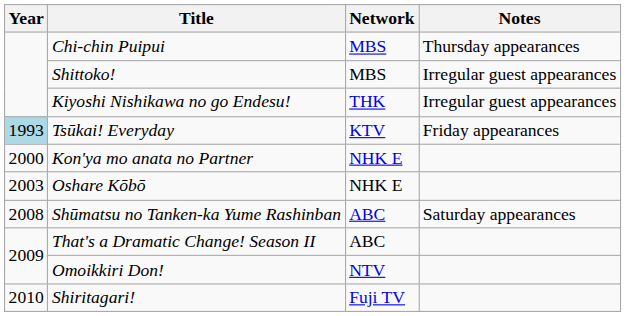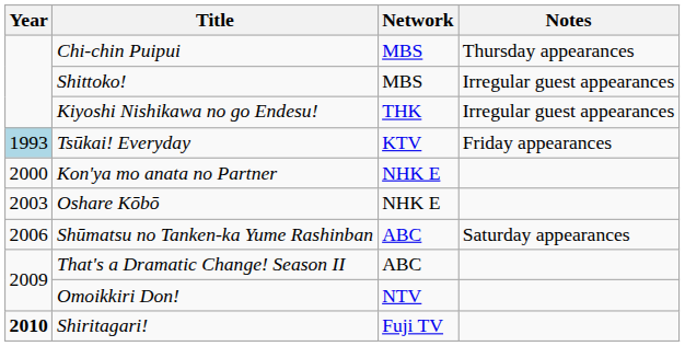Shūmatsu no Tanken-ka Yume Rashinban | Year: 2008 -> 2006
Shiritagari! | Year: normal -> bold
